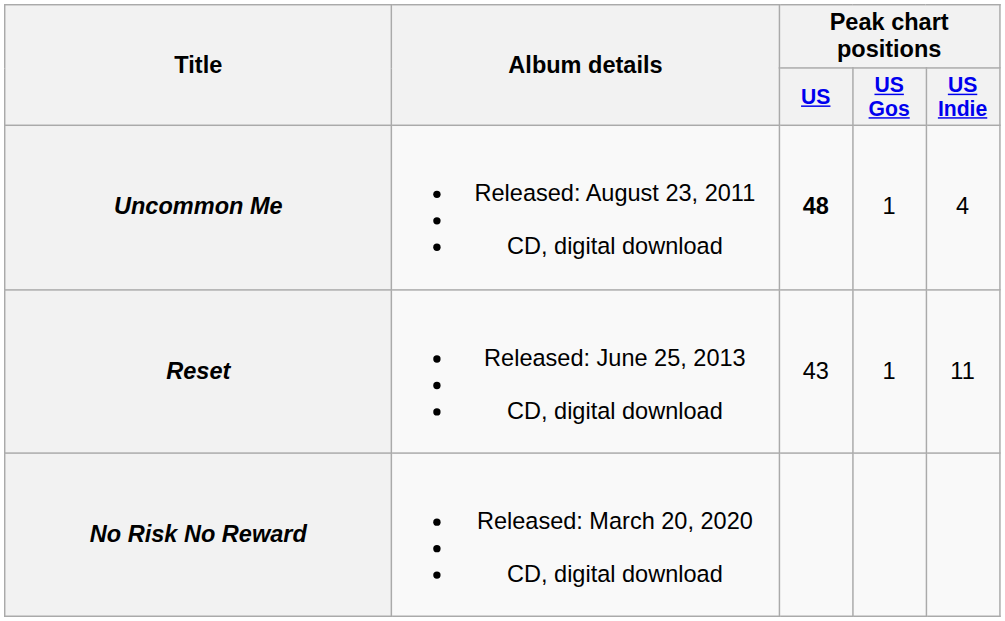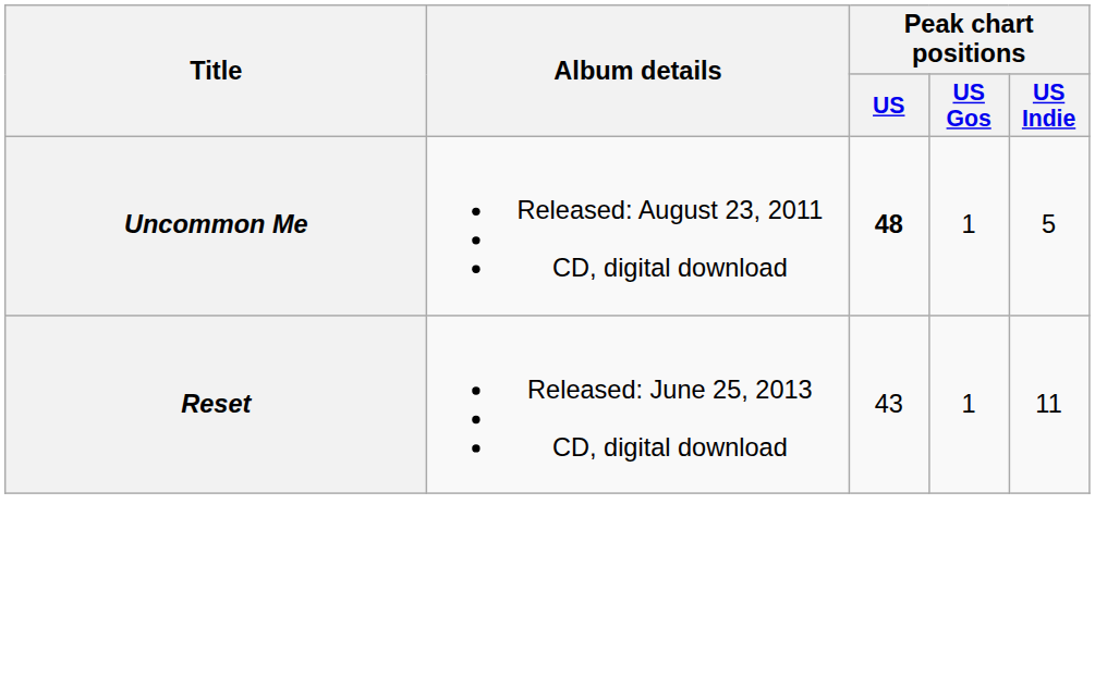Uncommon Me | Peak chart positions / US Indie: 4 -> 5
- row: No Risk No Reward | Released: March 20, 2020 CD, digital download
